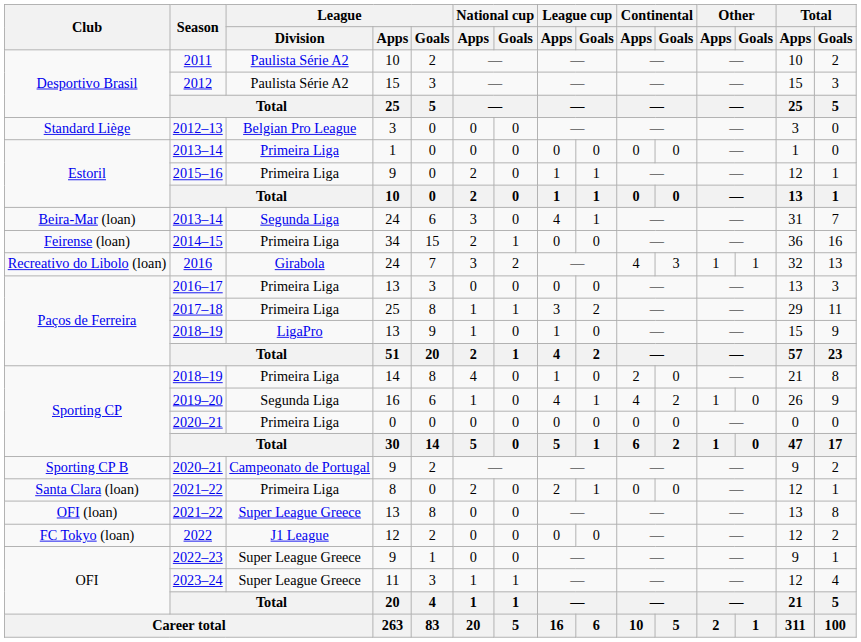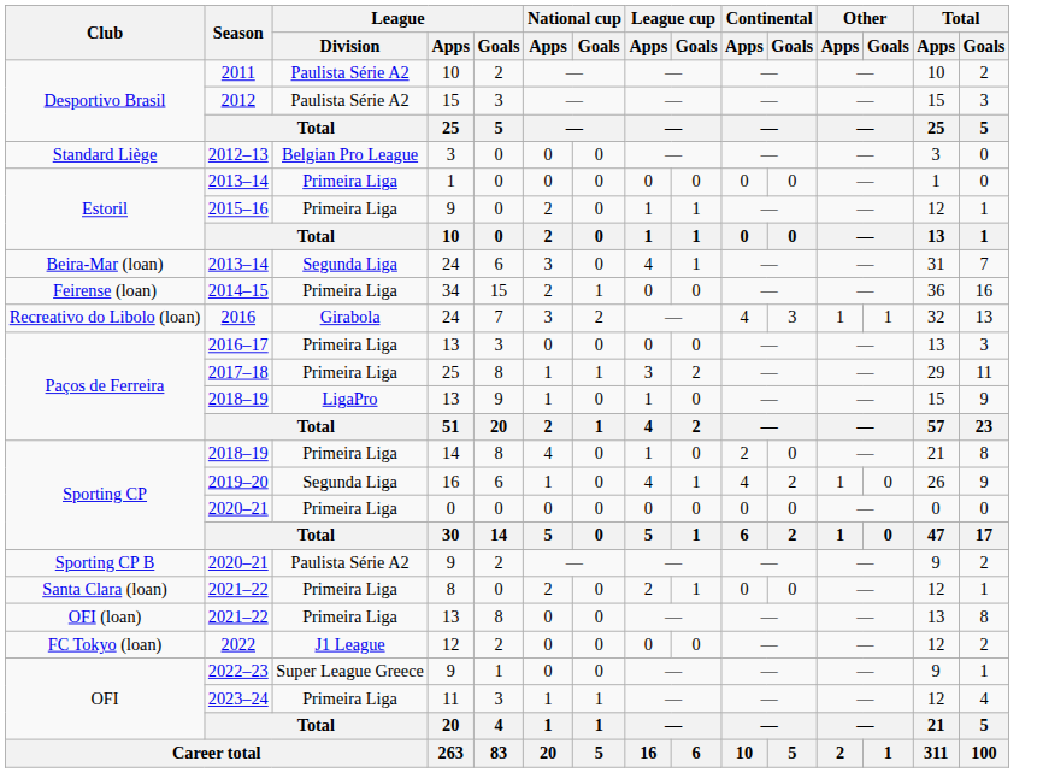2020–21 / 9 | League / Division: Campeonato de Portugal -> Paulista Série A2
2021–22 / 13 | League / Division: Super League Greece -> Primeira Liga
2023–24 | League / Division: Super League Greece -> Primeira Liga
